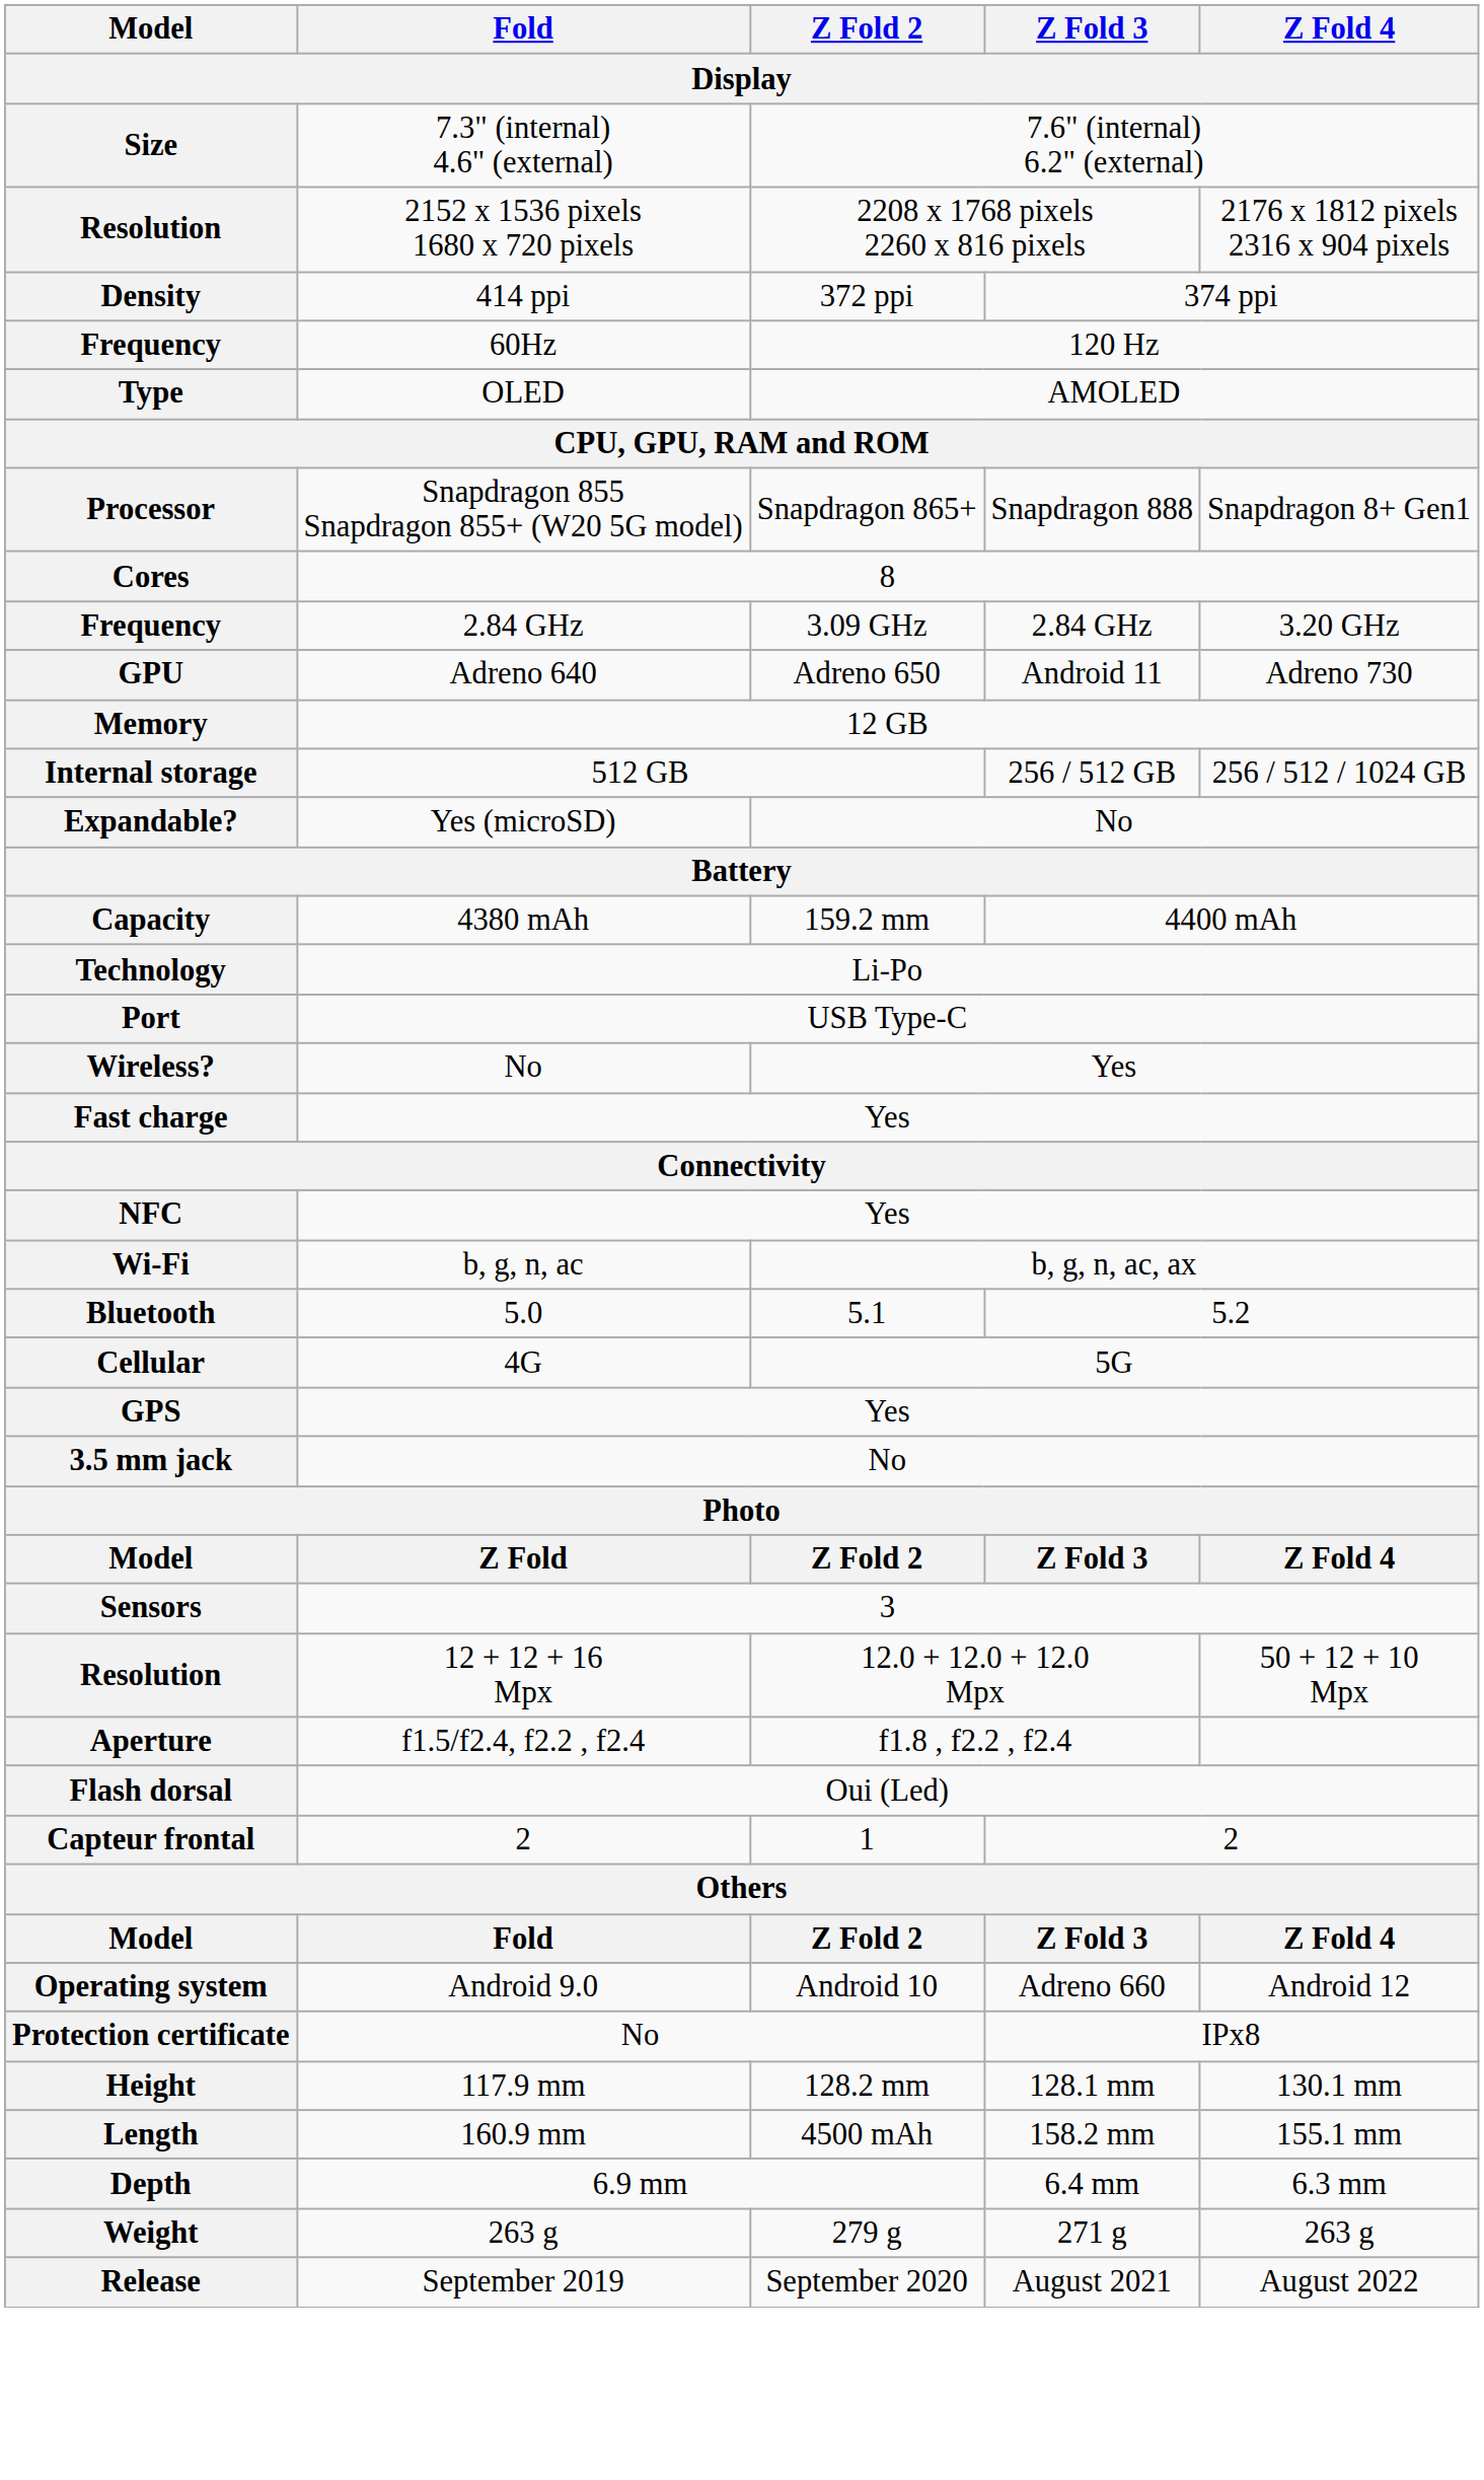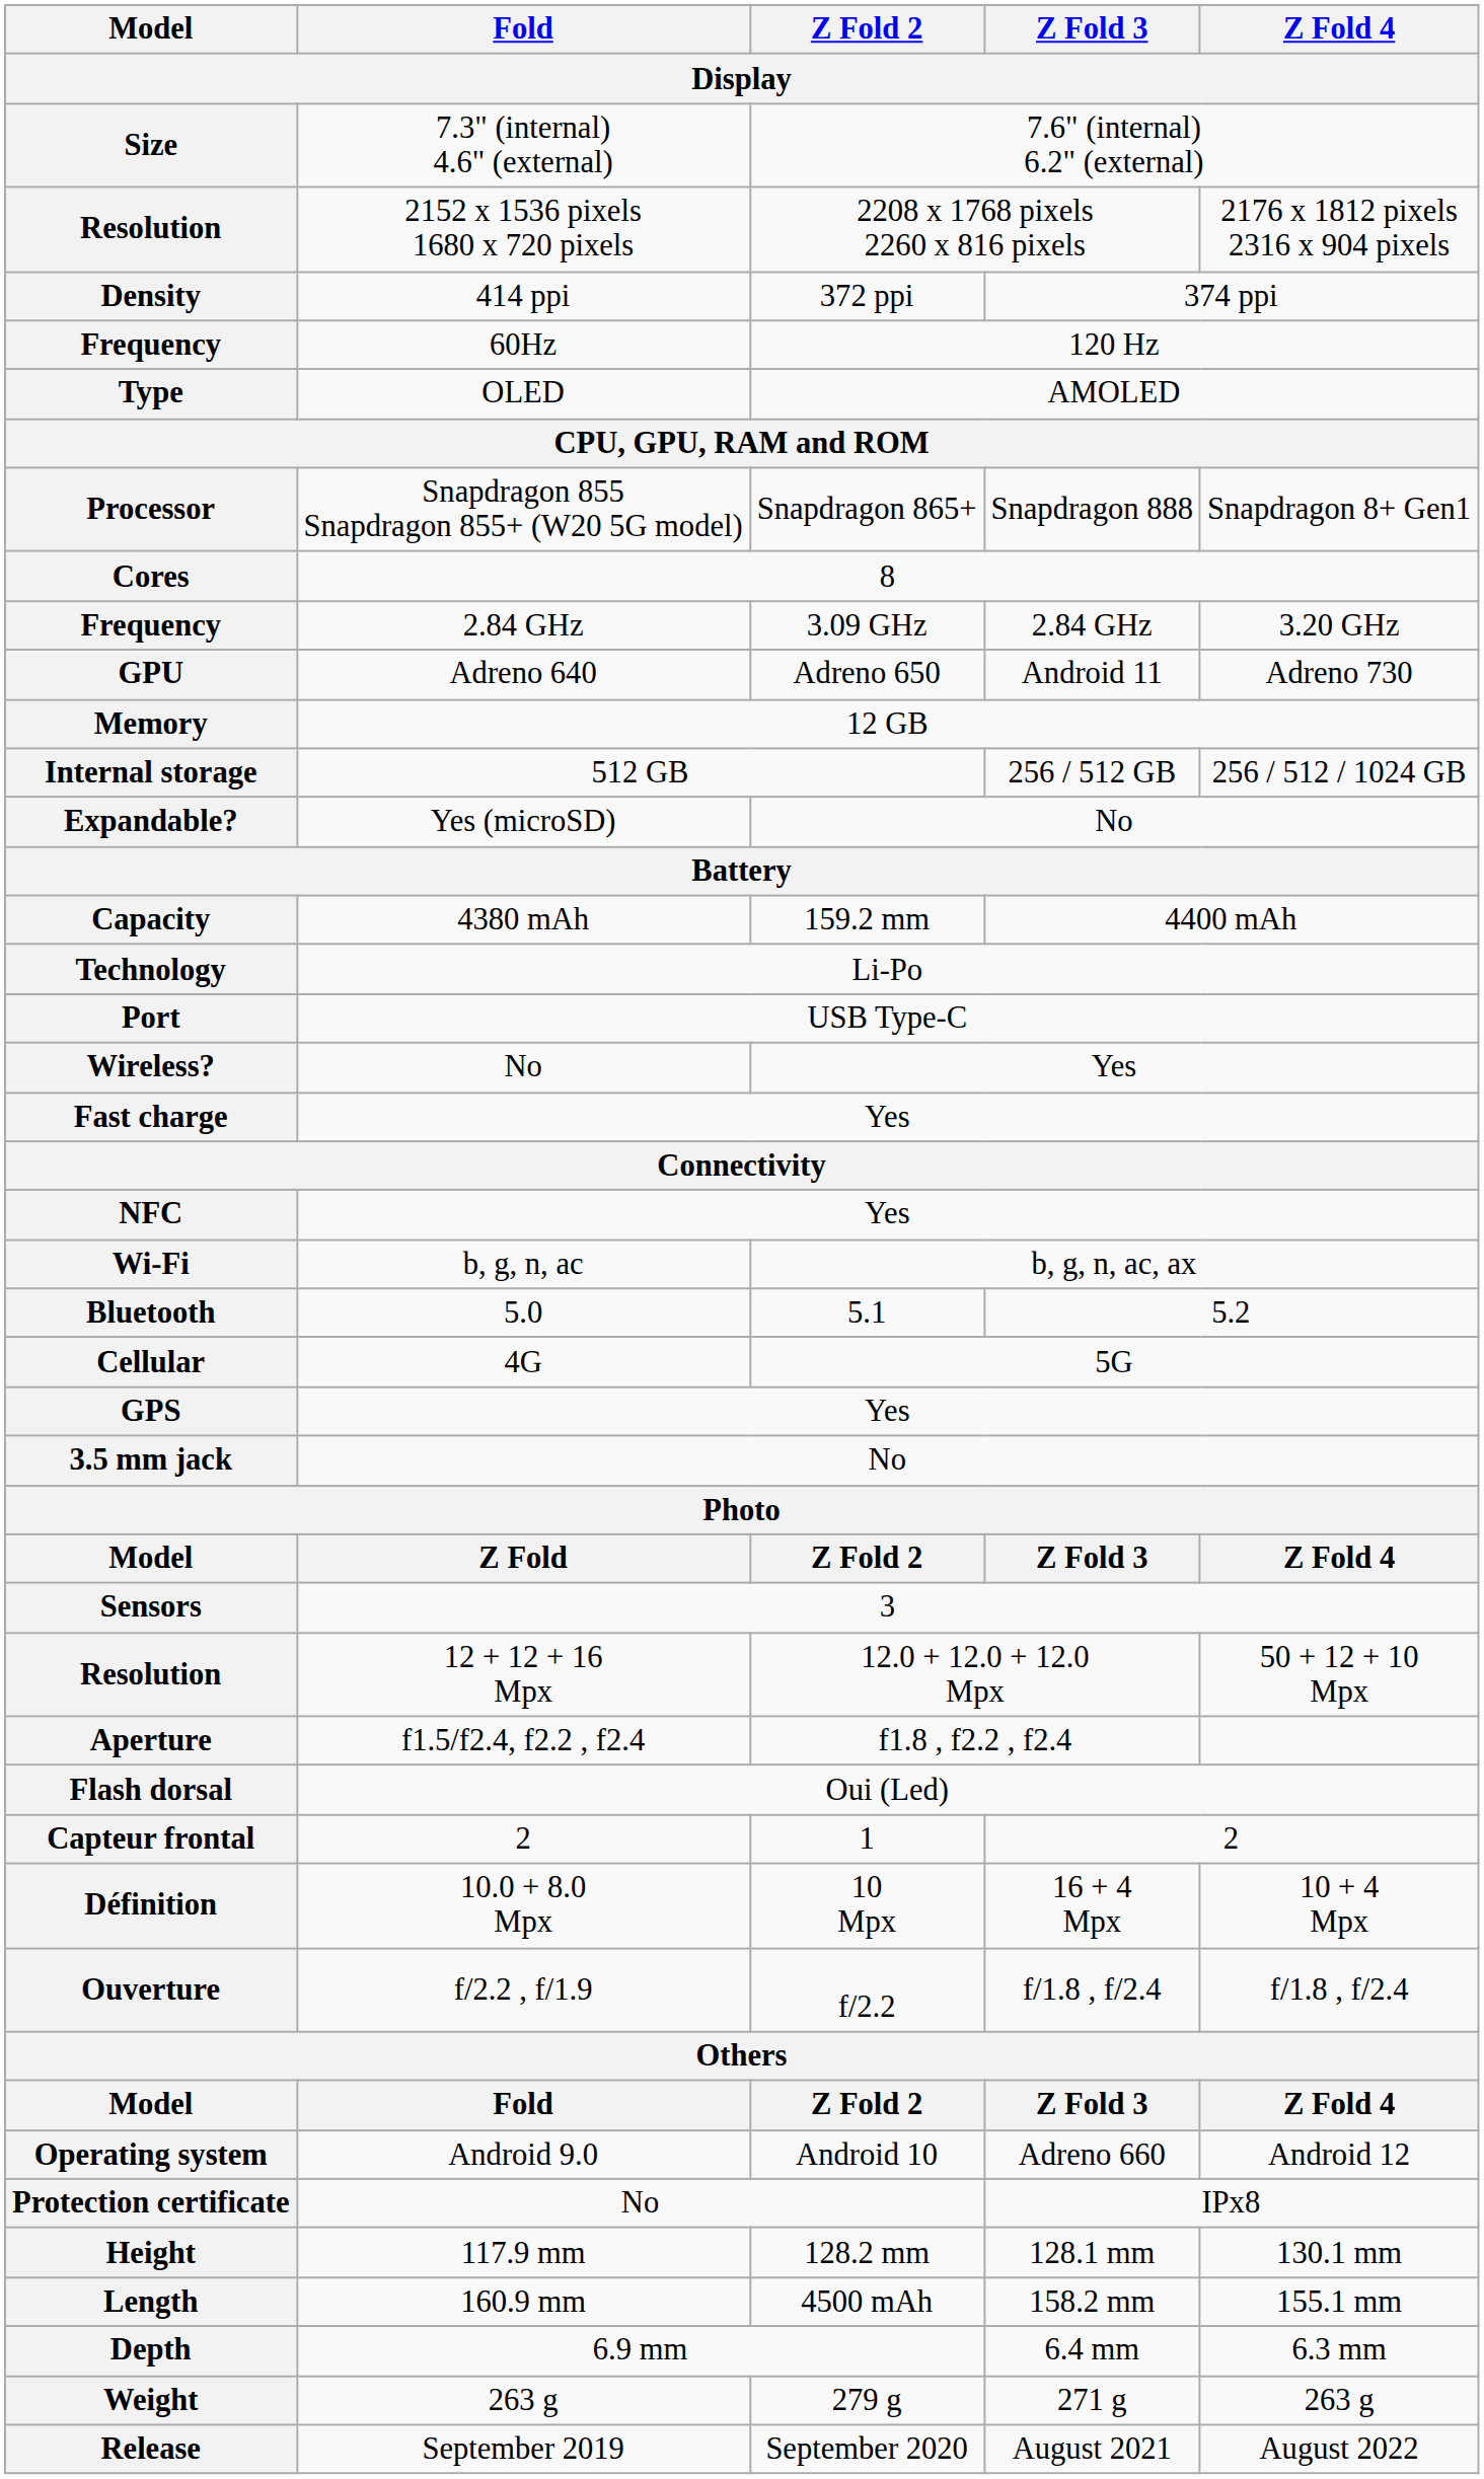+ row: Définition | 10.0 + 8.0 Mpx | 10 Mpx | 16 + 4 Mpx | 10 + 4 Mpx
+ row: Ouverture | f/2.2 , f/1.9 | f/2.2 | f/1.8 , f/2.4 | f/1.8 , f/2.4
